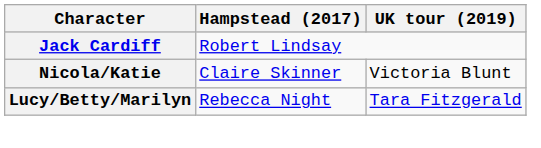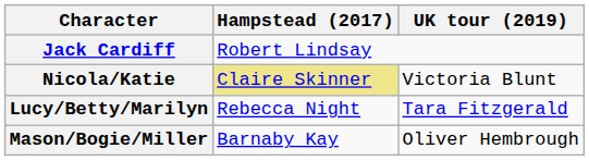Nicola/Katie | Hampstead (2017): no background -> khaki background
+ row: Mason/Bogie/Miller | Barnaby Kay | Oliver Hembrough
